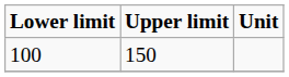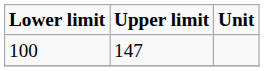100 | Upper limit: 150 -> 147
